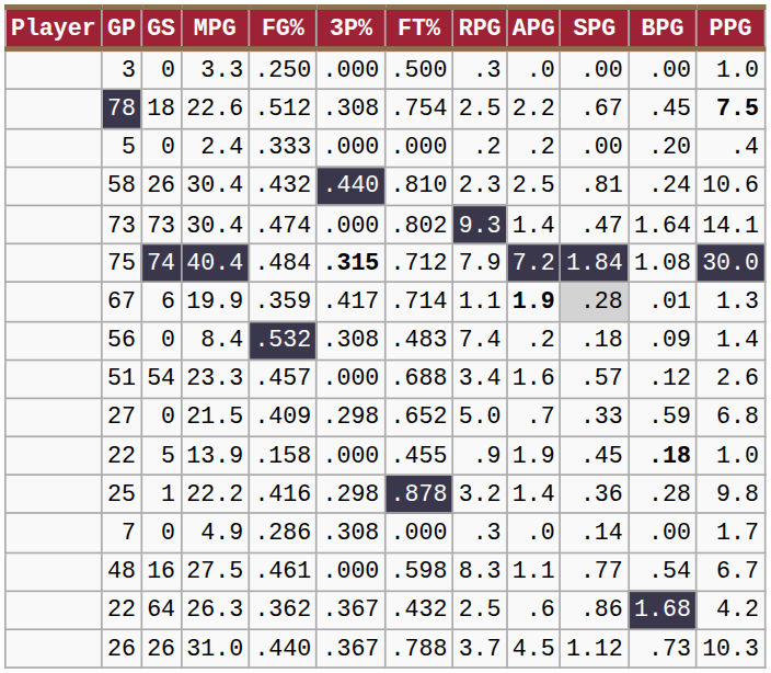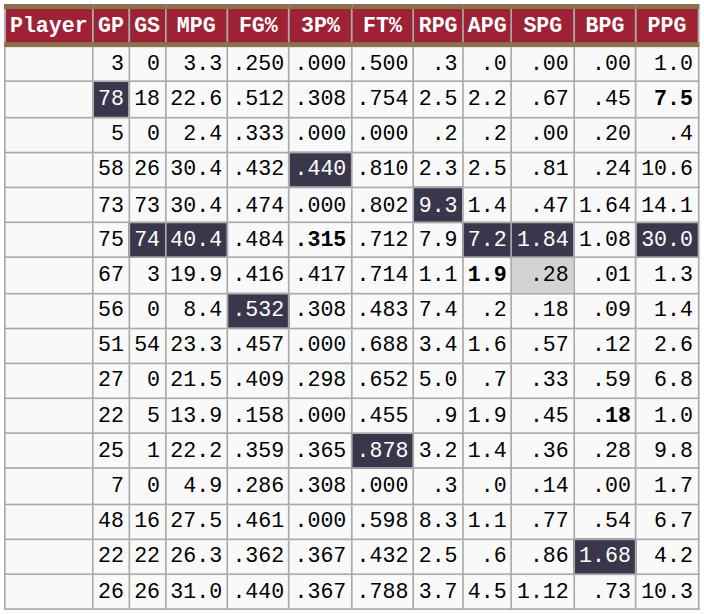67 | GS: 6 -> 3
67 | FG%: .359 -> .416
25 | FG%: .416 -> .359
25 | 3P%: .298 -> .365
22 / 26.3 | GS: 64 -> 22
